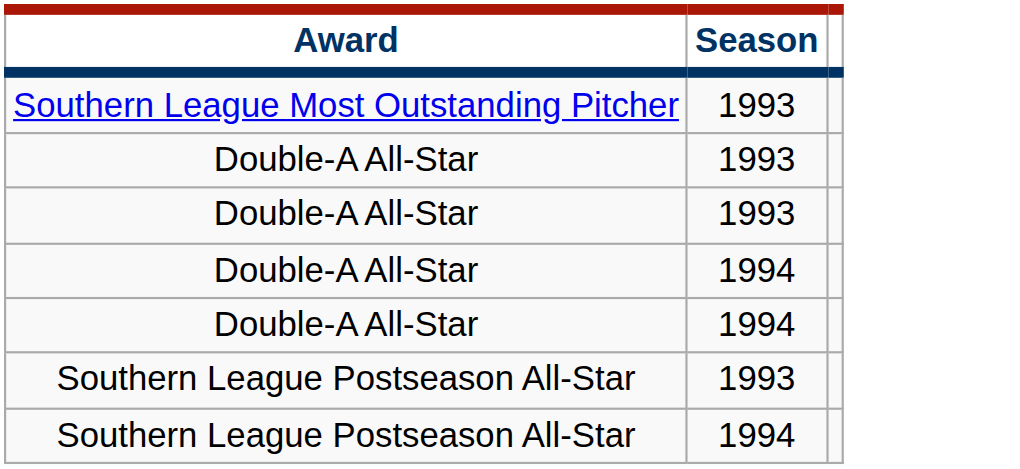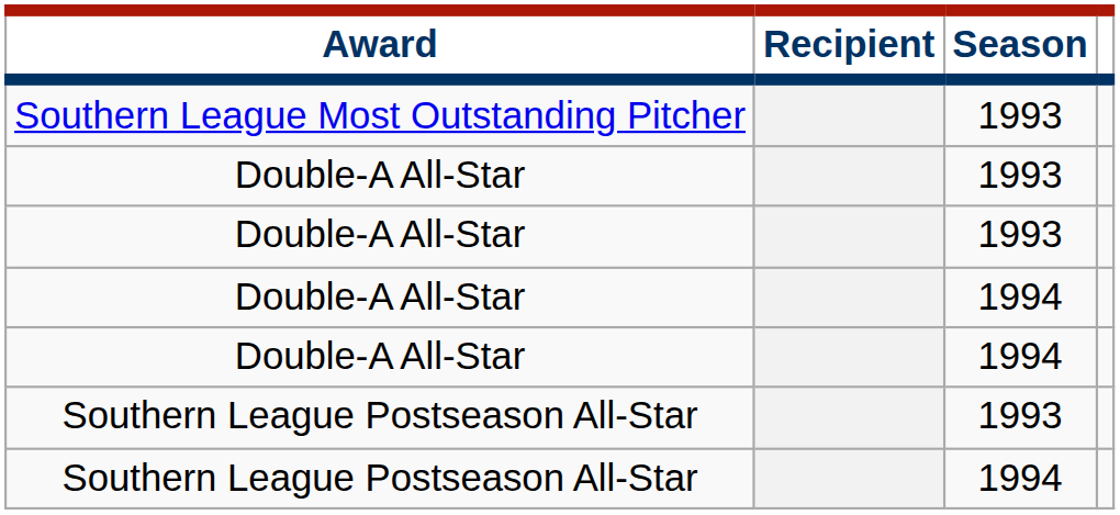+ column: Recipient
